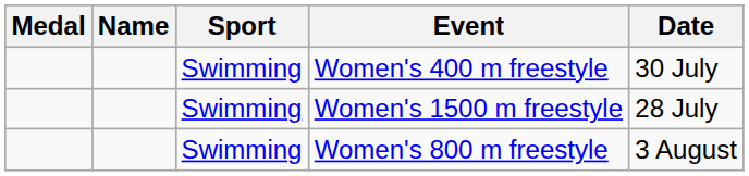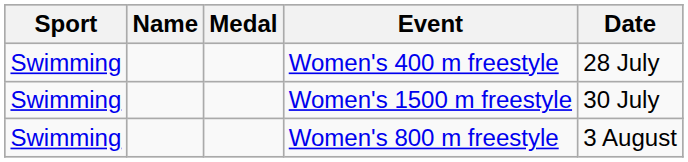columns swapped: Medal <-> Sport
Women's 400 m freestyle | Date: 30 July -> 28 July
Women's 1500 m freestyle | Date: 28 July -> 30 July
